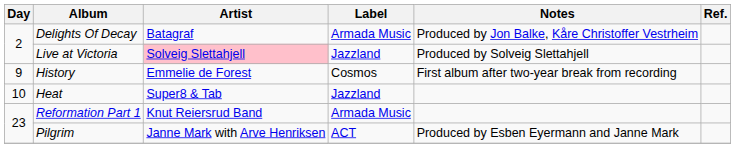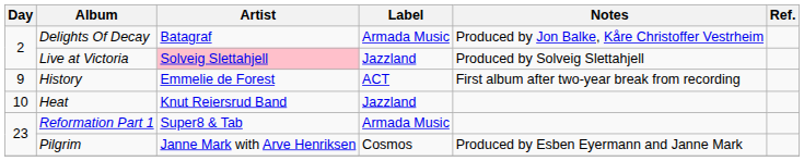History | Label: Cosmos -> ACT
Heat | Artist: Super8 & Tab -> Knut Reiersrud Band
Reformation Part 1 | Artist: Knut Reiersrud Band -> Super8 & Tab
Pilgrim | Label: ACT -> Cosmos
